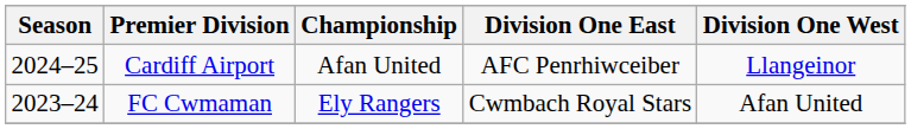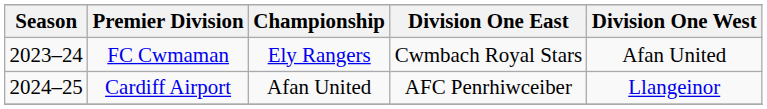rows swapped: FC Cwmaman <-> Cardiff Airport
